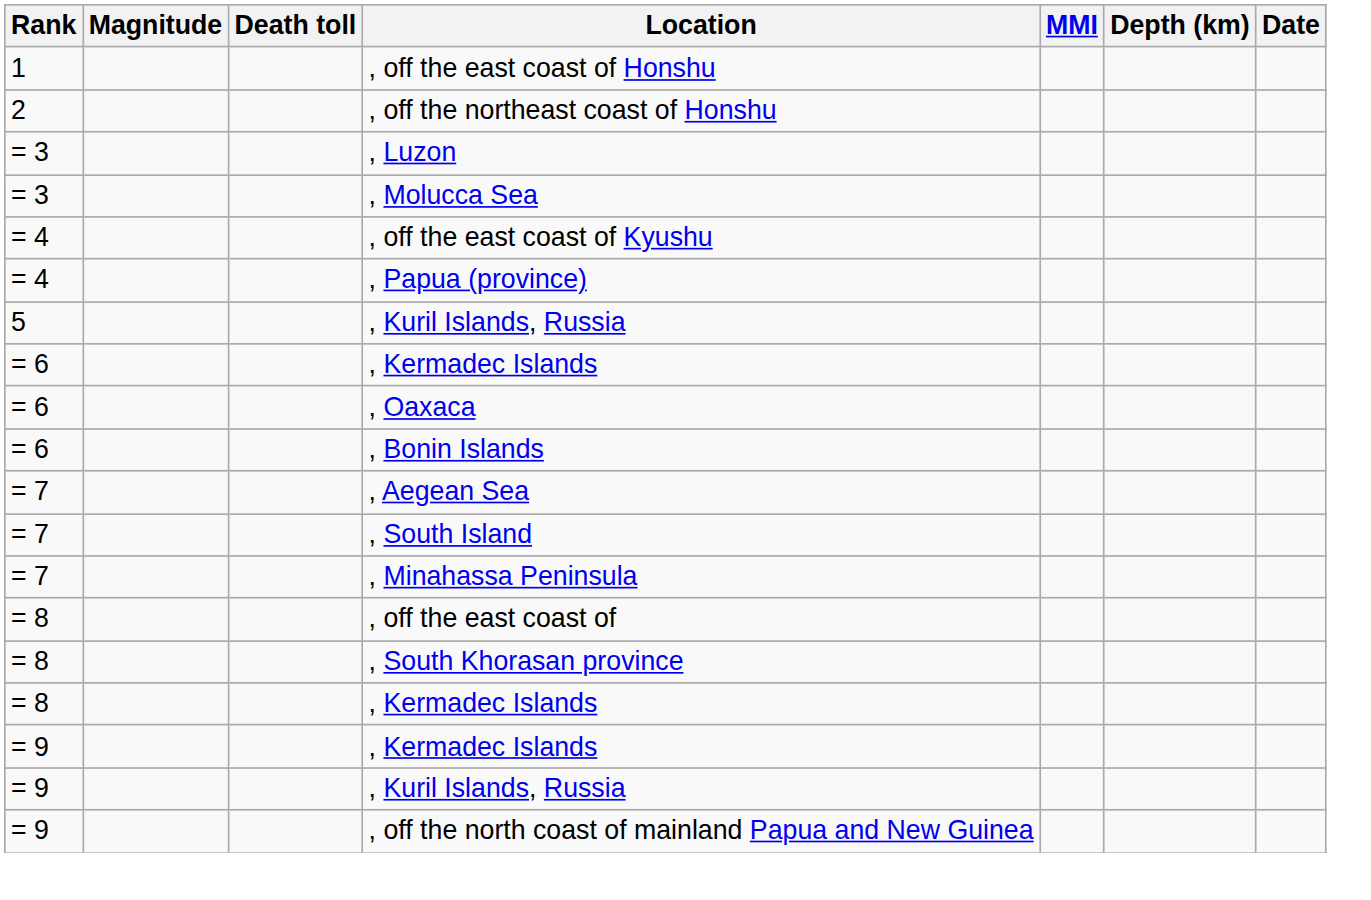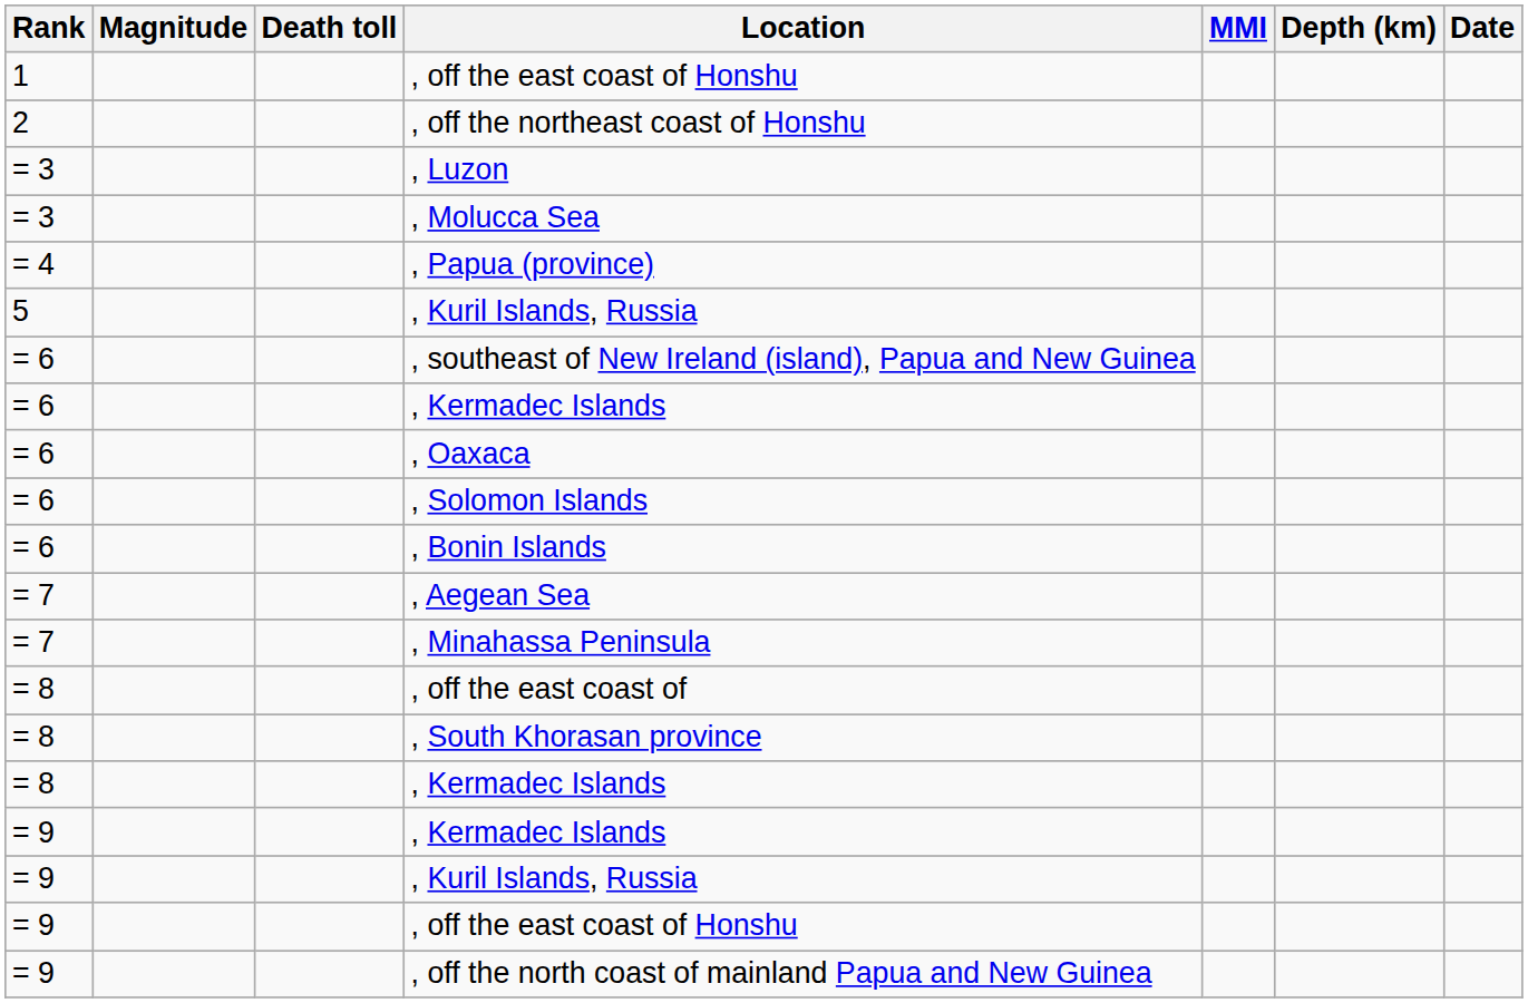- row: = 4 | , off the east coast of Kyushu
+ row: = 6 | , southeast of New Ireland (island), Papua and New Guinea
+ row: = 6 | , Solomon Islands
- row: = 7 | , South Island
+ row: = 9 | , off the east coast of Honshu
